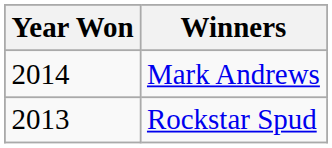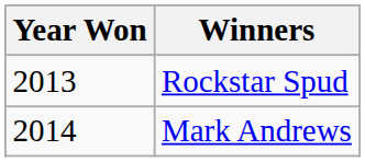rows swapped: Rockstar Spud <-> Mark Andrews
